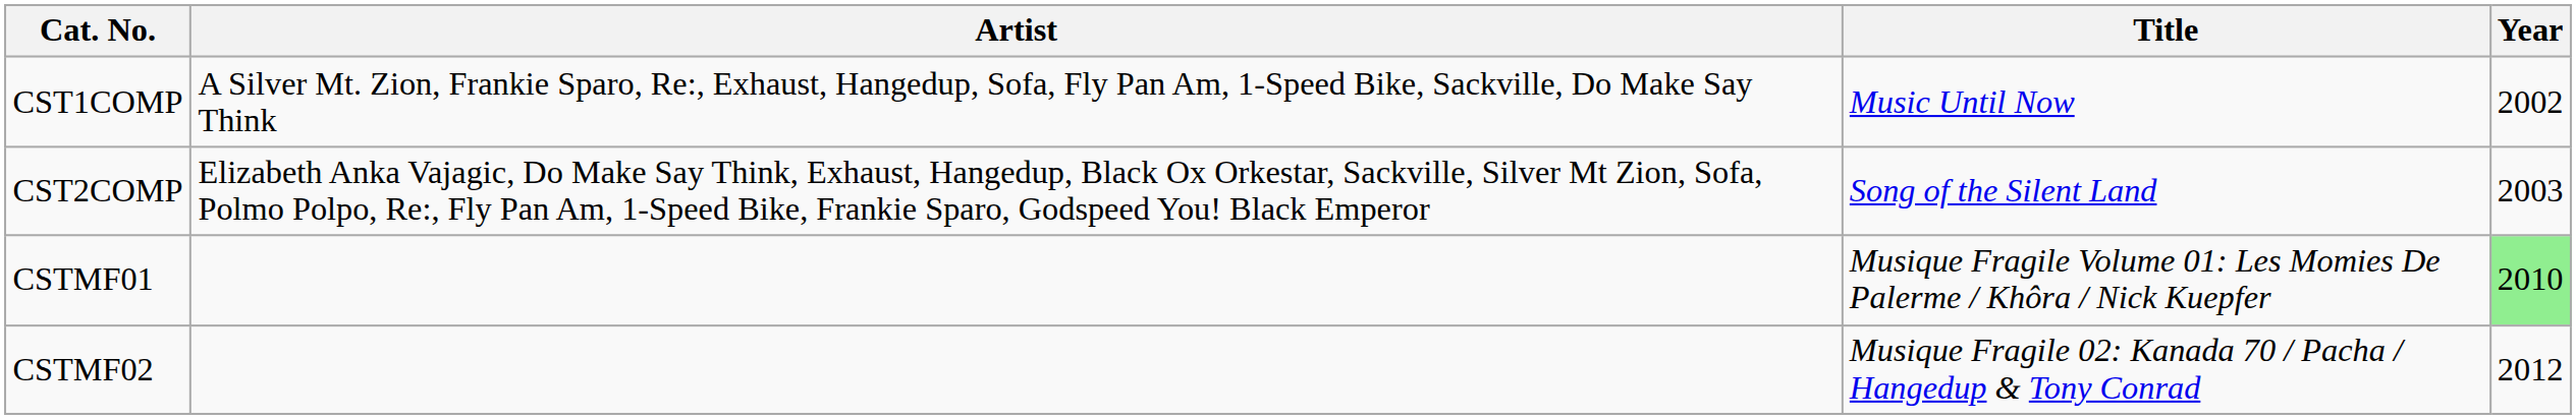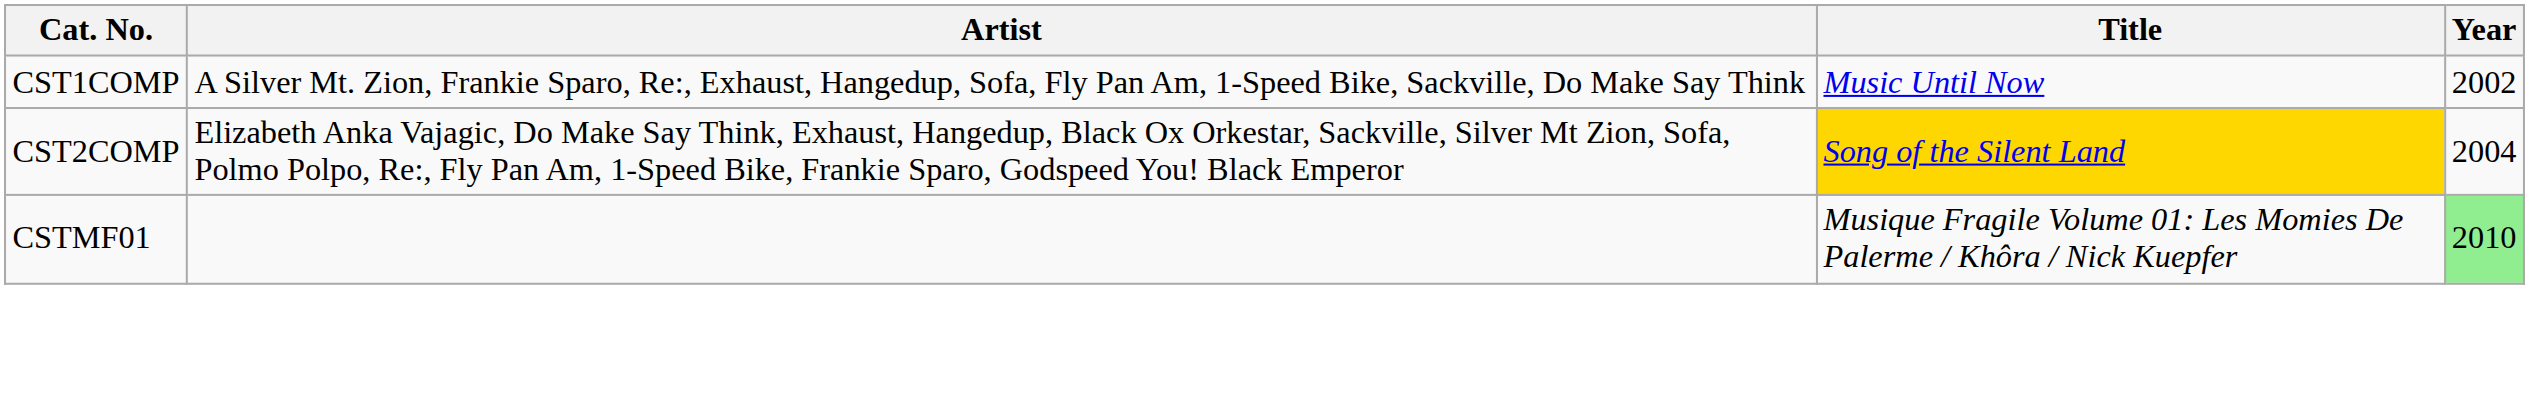CST2COMP | Title: no background -> gold background
CST2COMP | Year: 2003 -> 2004
- row: CSTMF02 | Musique Fragile 02: Kanada 70 / Pacha / Hangedup & Tony Conrad | 2012
